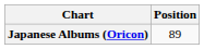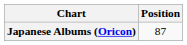Japanese Albums (Oricon) | Position: 89 -> 87
